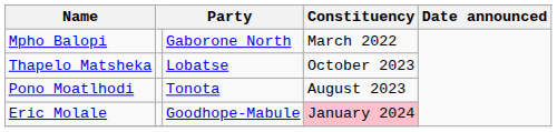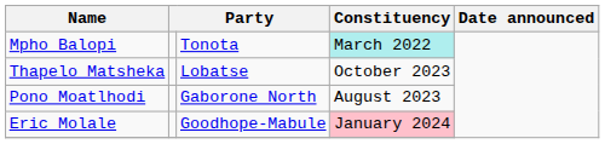Mpho Balopi | column 3: Gaborone North -> Tonota
Mpho Balopi | Constituency: no background -> paleturquoise background
Pono Moatlhodi | column 3: Tonota -> Gaborone North
